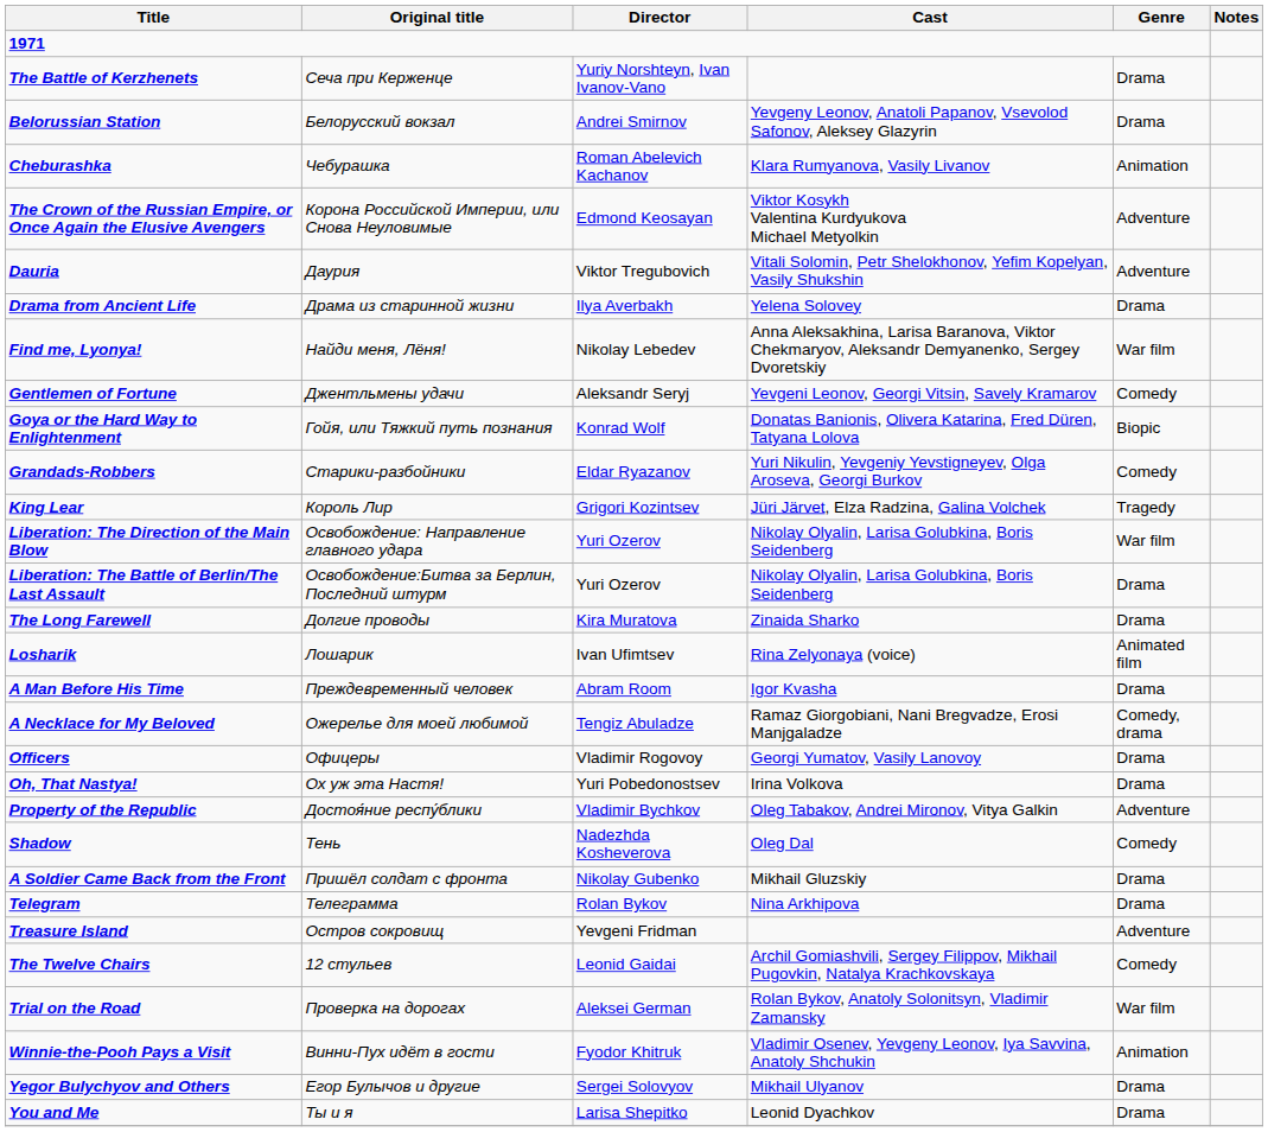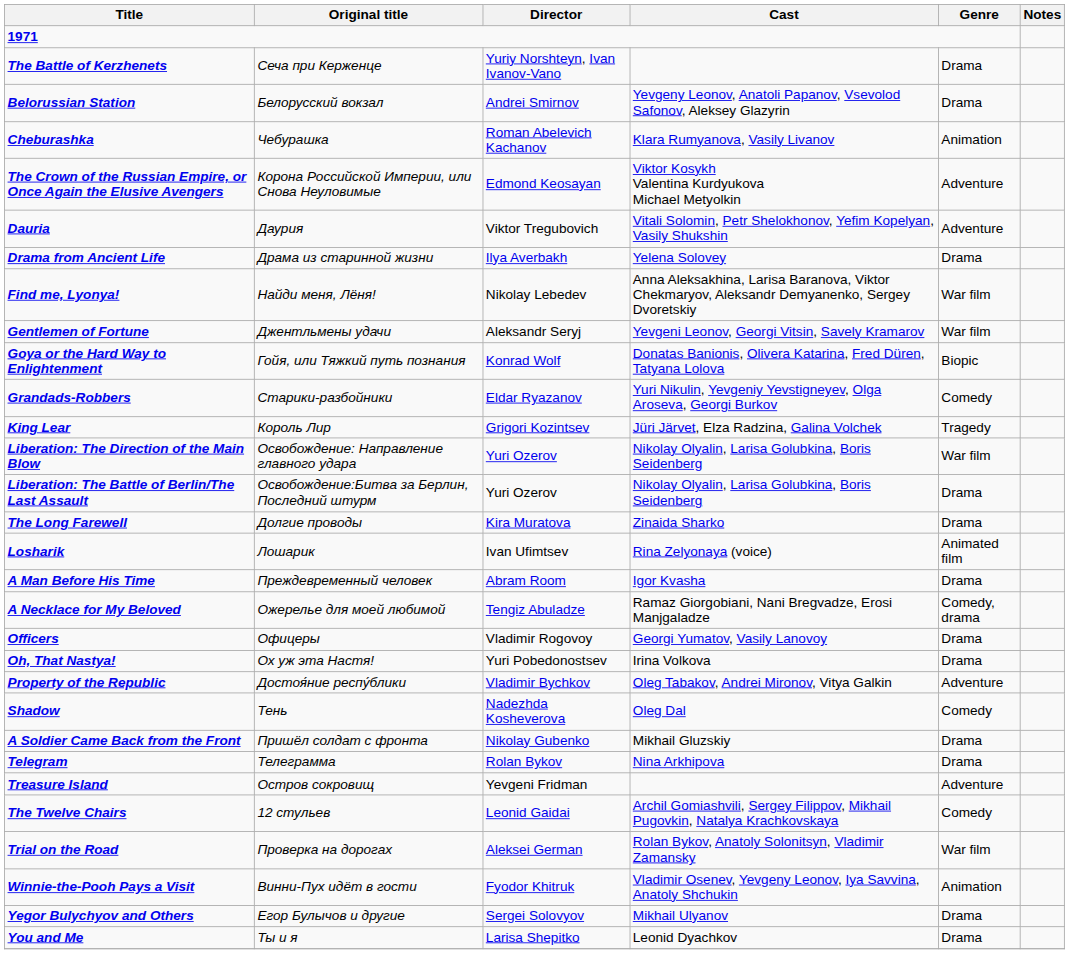Gentlemen of Fortune | Genre: Comedy -> War film
